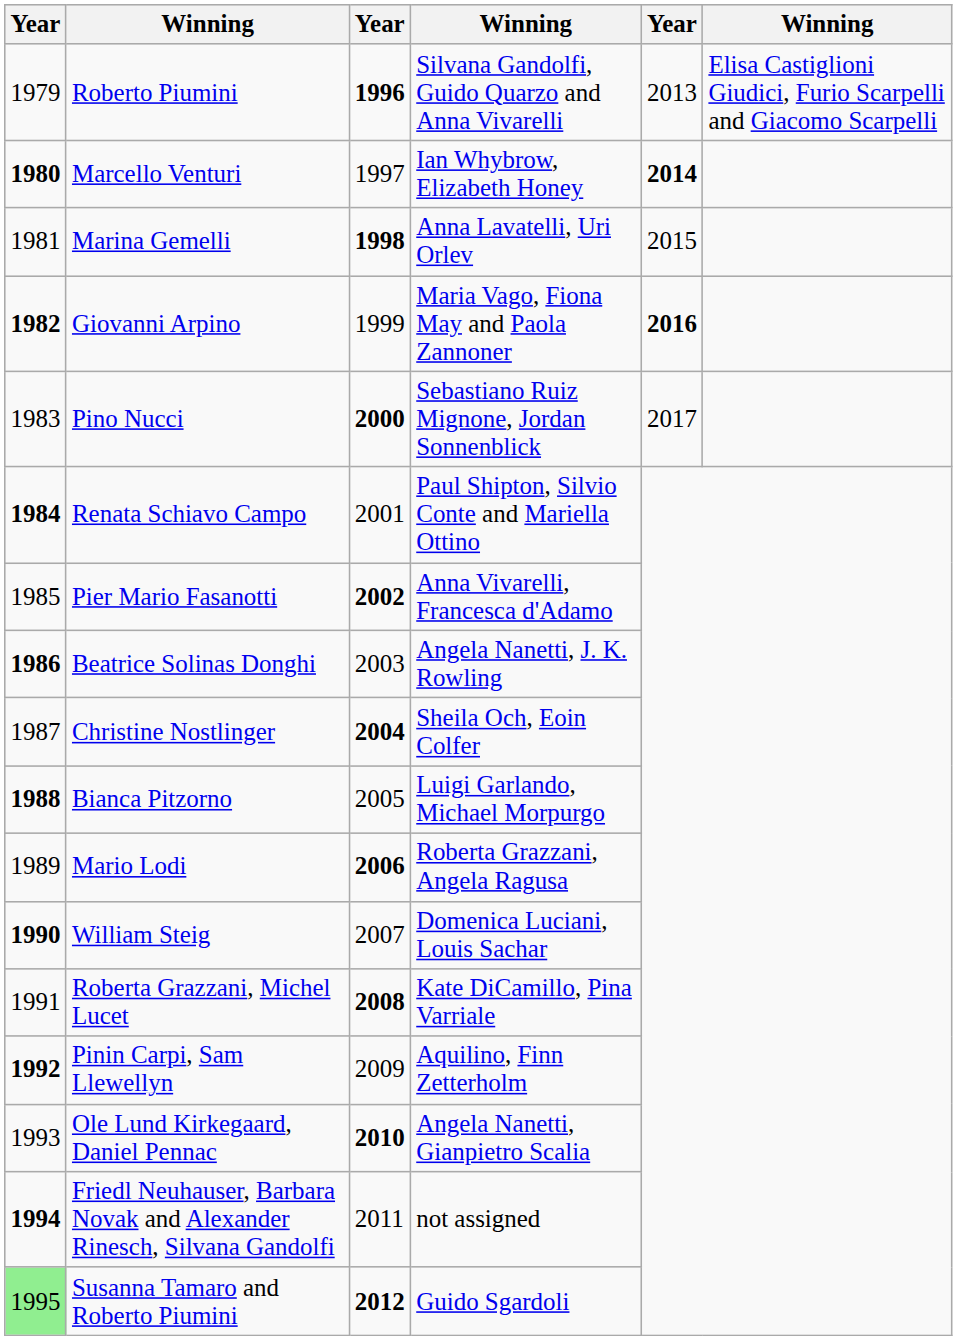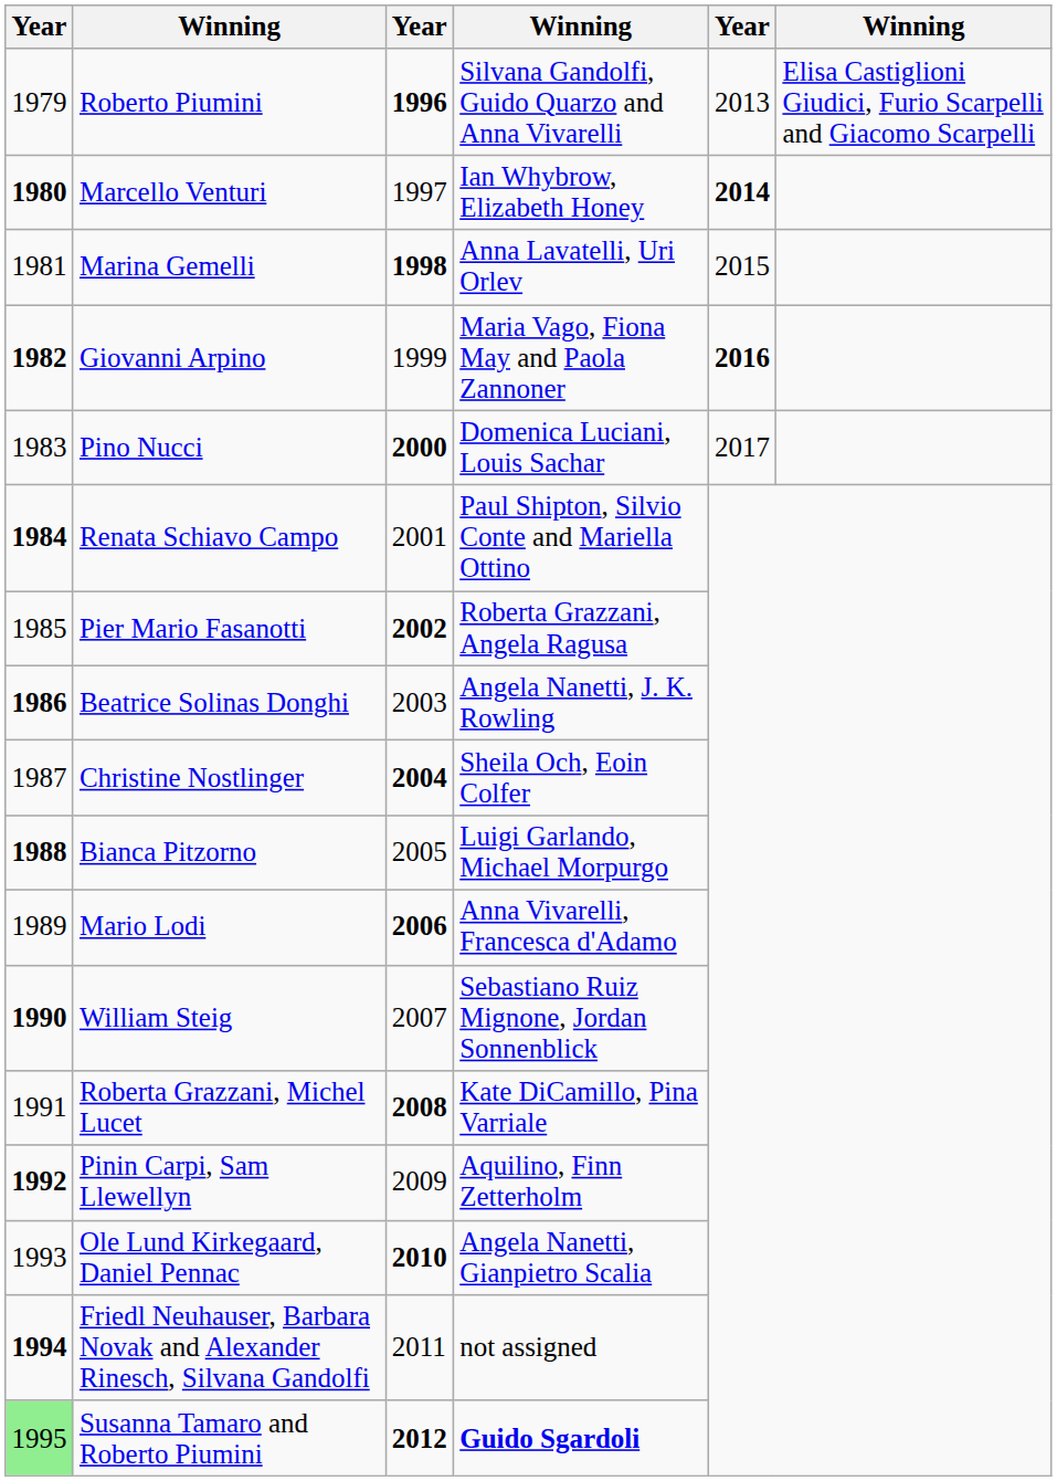Pino Nucci | column 4: Sebastiano Ruiz Mignone, Jordan Sonnenblick -> Domenica Luciani, Louis Sachar
Pier Mario Fasanotti | column 4: Anna Vivarelli, Francesca d'Adamo -> Roberta Grazzani, Angela Ragusa
Mario Lodi | column 4: Roberta Grazzani, Angela Ragusa -> Anna Vivarelli, Francesca d'Adamo
William Steig | column 4: Domenica Luciani, Louis Sachar -> Sebastiano Ruiz Mignone, Jordan Sonnenblick
Susanna Tamaro and Roberto Piumini | column 4: normal -> bold
